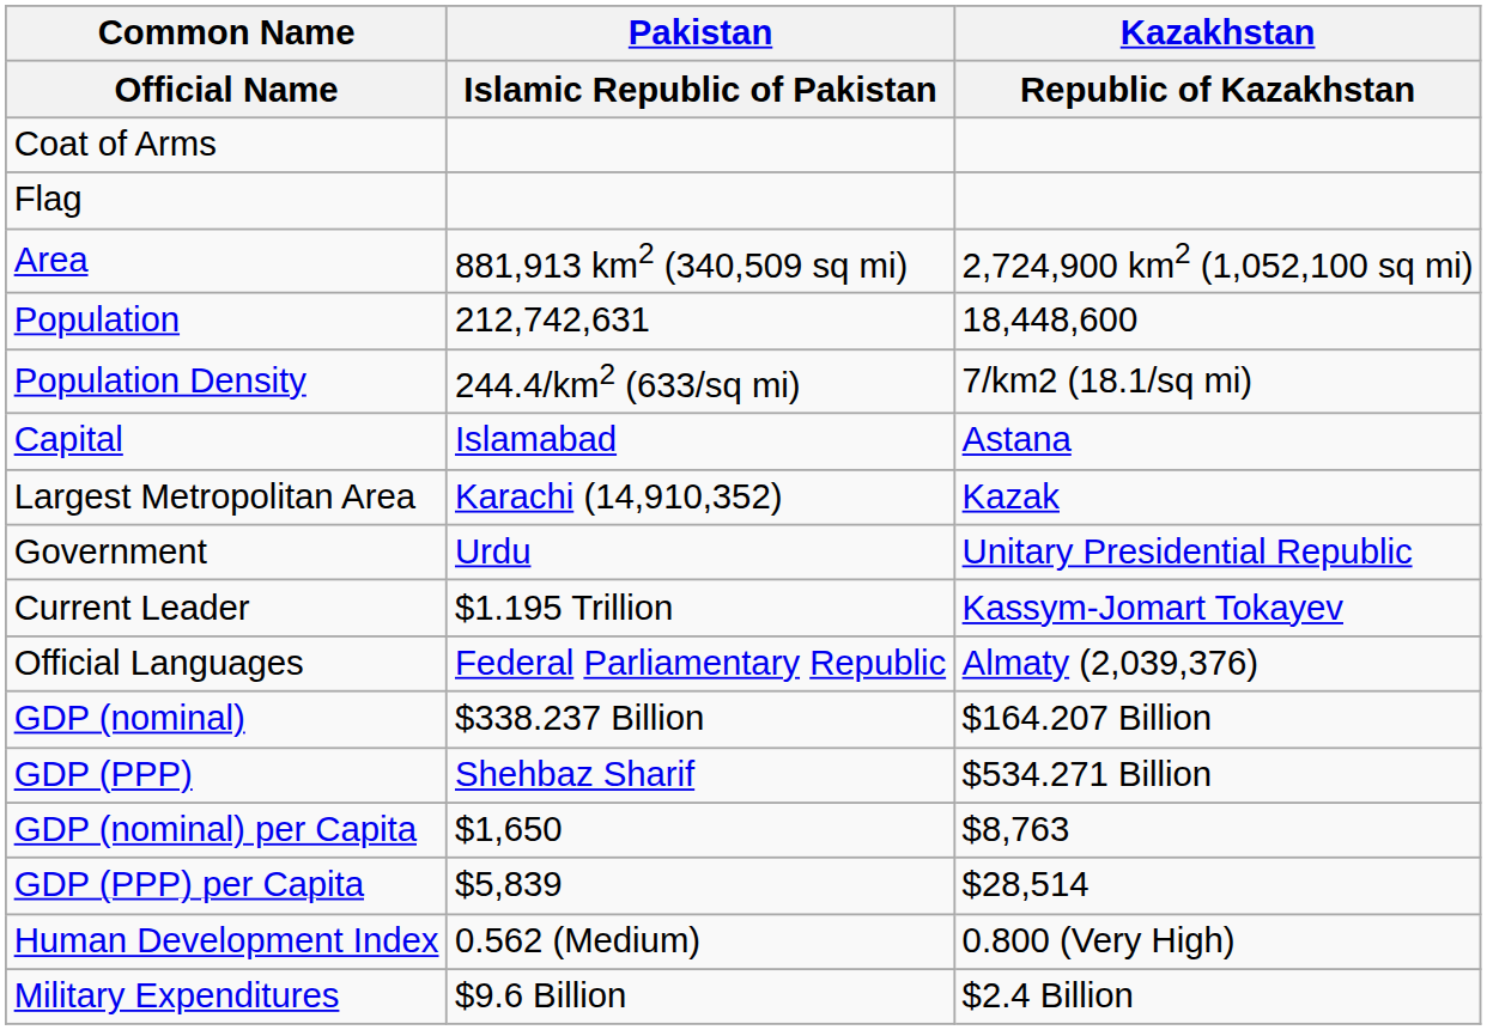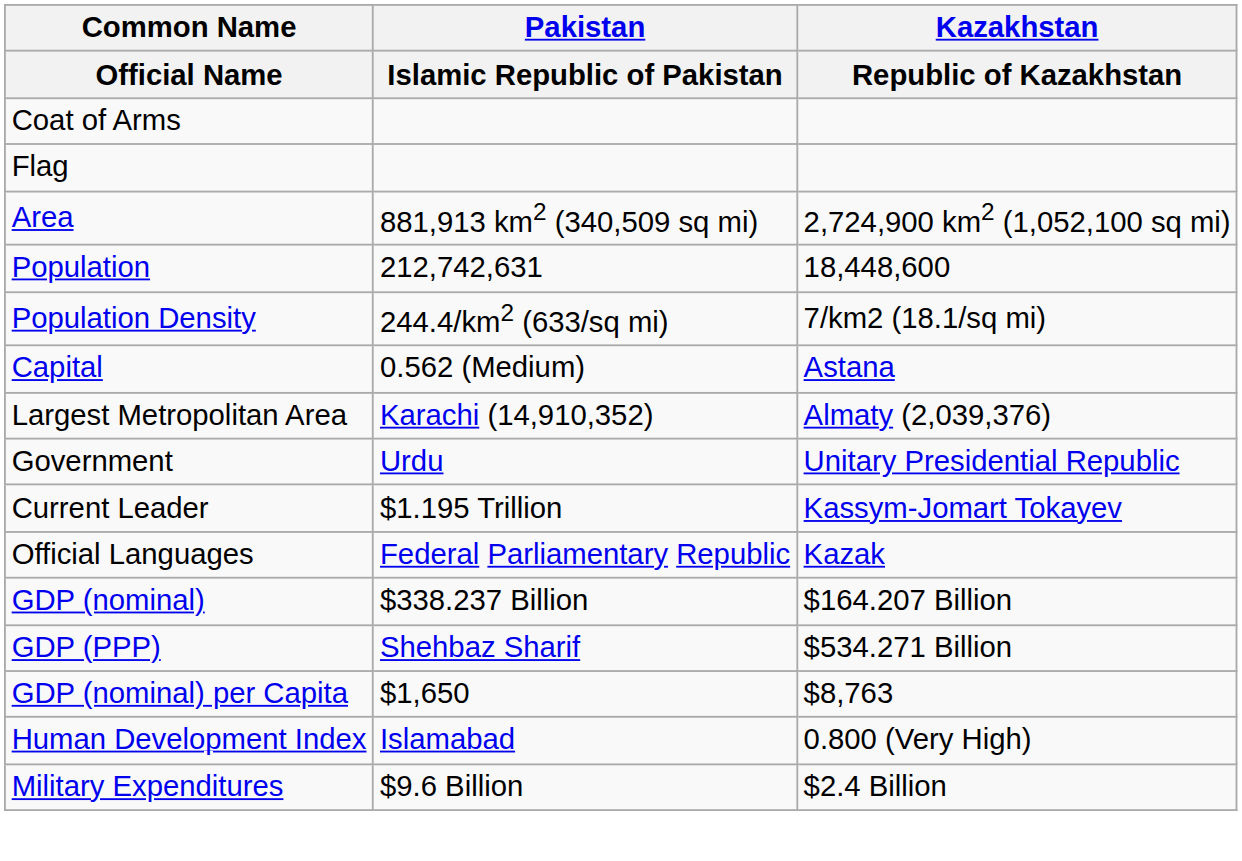Capital | Pakistan / Islamic Republic of Pakistan: Islamabad -> 0.562 (Medium)
Largest Metropolitan Area | Kazakhstan / Republic of Kazakhstan: Kazak -> Almaty (2,039,376)
Official Languages | Kazakhstan / Republic of Kazakhstan: Almaty (2,039,376) -> Kazak
- row: GDP (PPP) per Capita | $5,839 | $28,514
Human Development Index | Pakistan / Islamic Republic of Pakistan: 0.562 (Medium) -> Islamabad
